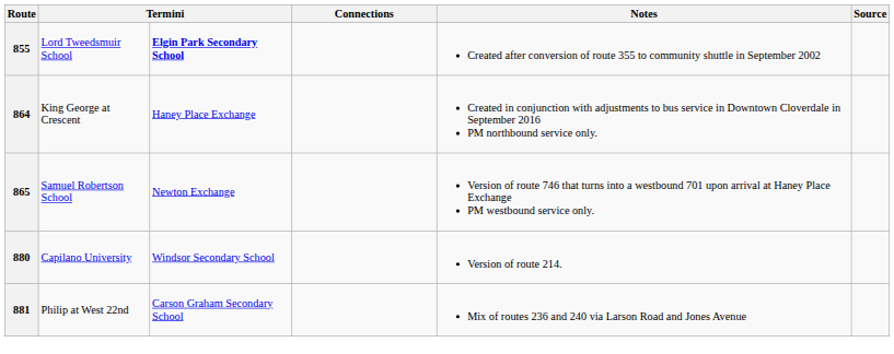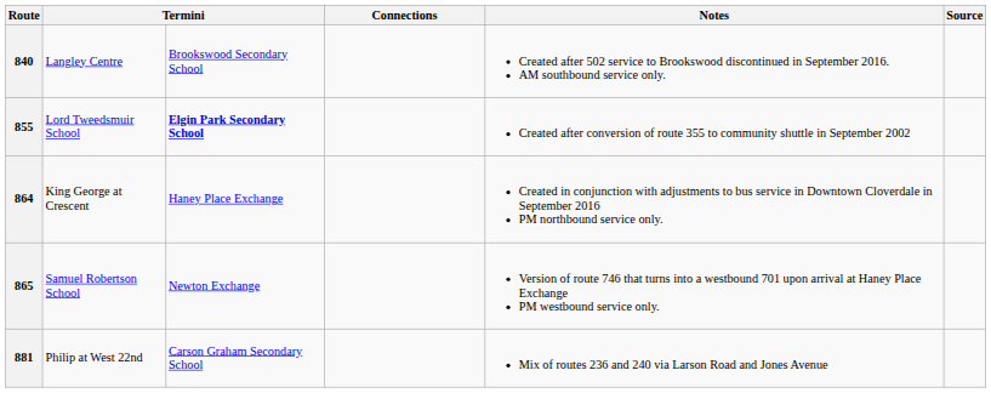+ row: 840 | Langley Centre | Brookswood Secondary School | Created after 502 service to Brookswood discontinued in September 2016. AM southbound service only.
- row: 880 | Capilano University | Windsor Secondary School | Version of route 214.
